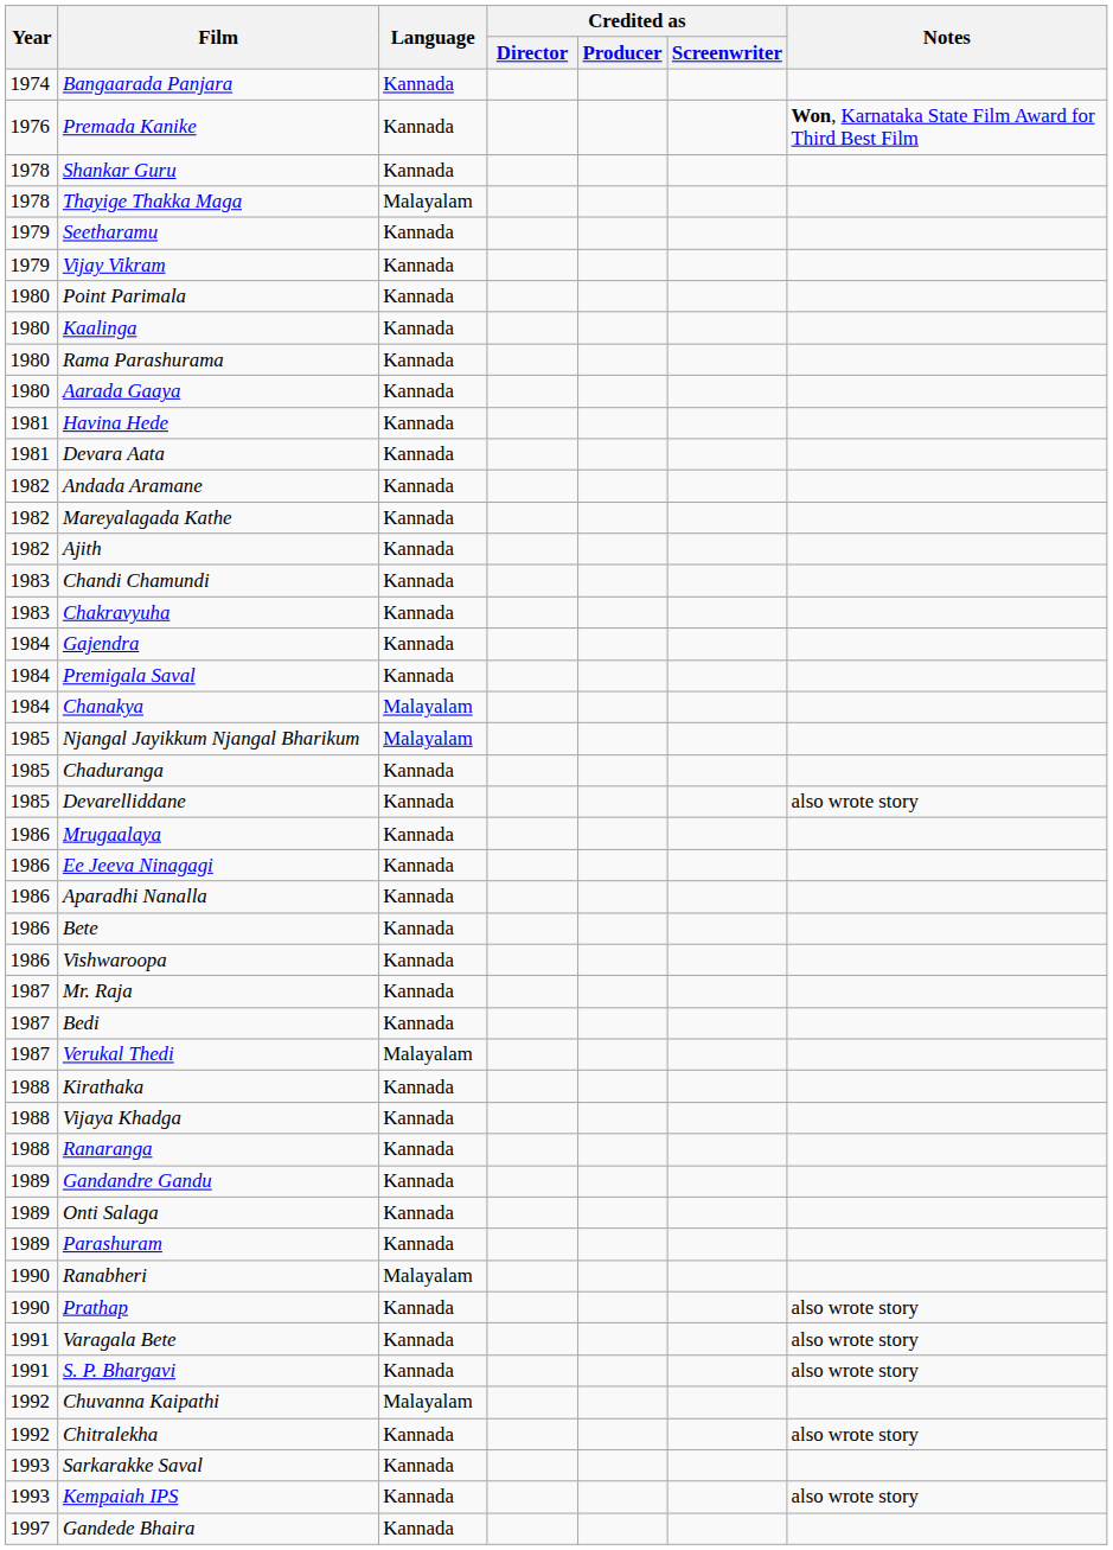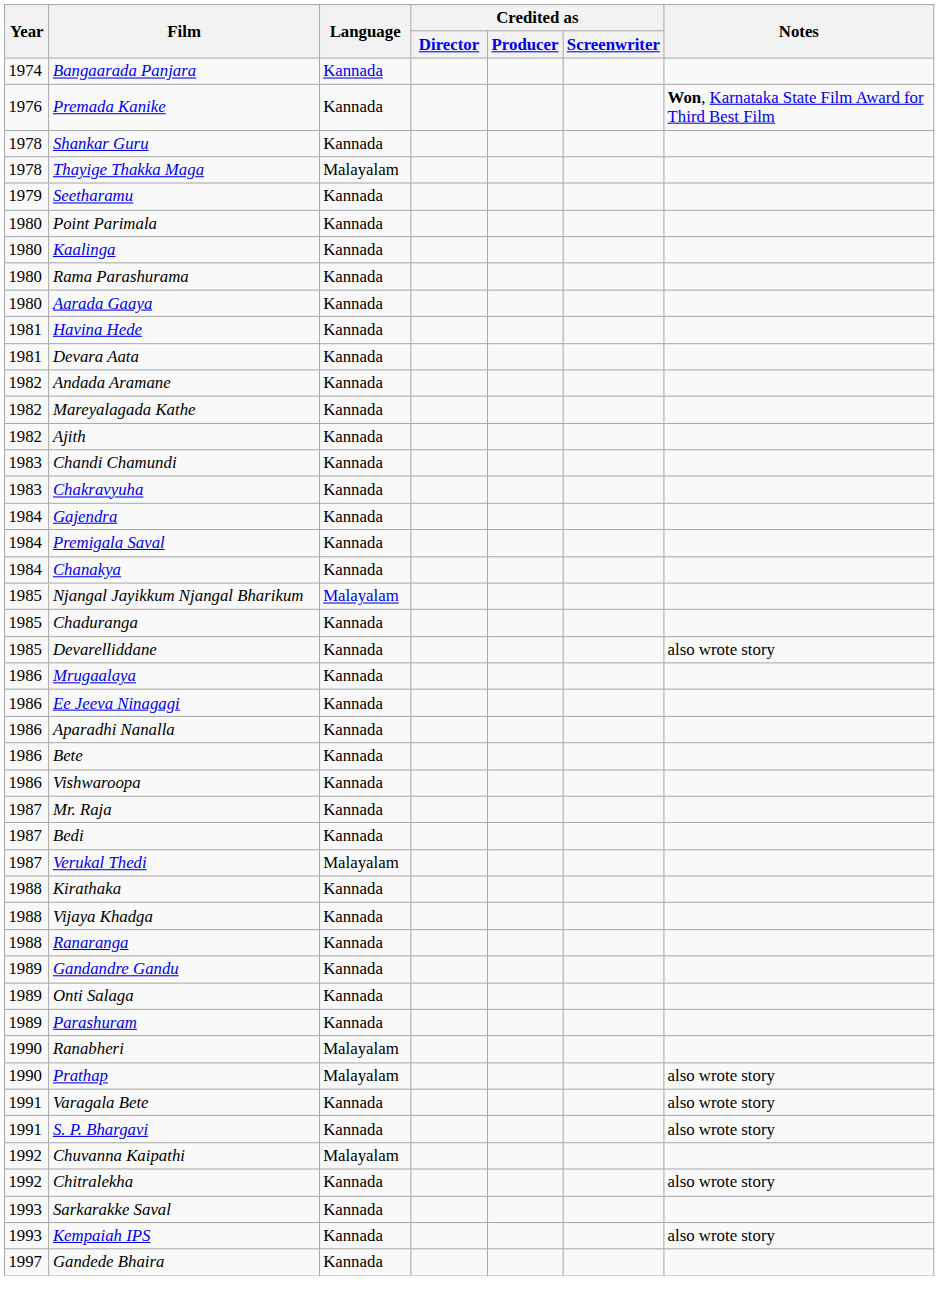- row: 1979 | Vijay Vikram | Kannada
Chanakya | Language: Malayalam -> Kannada
Prathap | Language: Kannada -> Malayalam
